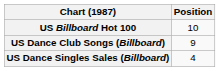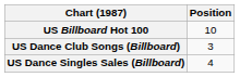US Dance Club Songs (Billboard) | Position: 9 -> 3
